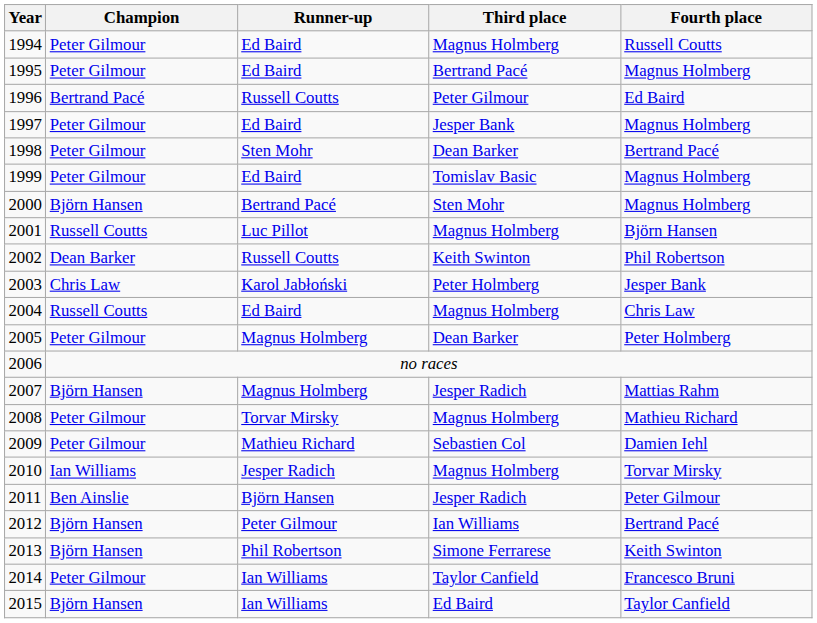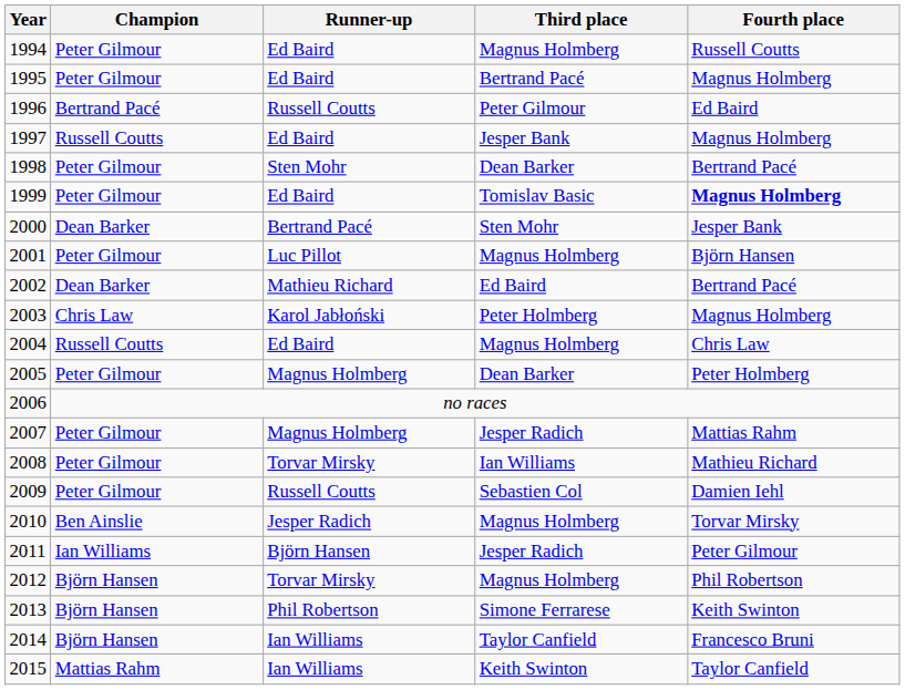1997 | Champion: Peter Gilmour -> Russell Coutts
1999 | Fourth place: normal -> bold
2000 | Champion: Björn Hansen -> Dean Barker
2000 | Fourth place: Magnus Holmberg -> Jesper Bank
2001 | Champion: Russell Coutts -> Peter Gilmour
2002 | Runner-up: Russell Coutts -> Mathieu Richard
2002 | Third place: Keith Swinton -> Ed Baird
2002 | Fourth place: Phil Robertson -> Bertrand Pacé
2003 | Fourth place: Jesper Bank -> Magnus Holmberg
2007 | Champion: Björn Hansen -> Peter Gilmour
2008 | Third place: Magnus Holmberg -> Ian Williams
2009 | Runner-up: Mathieu Richard -> Russell Coutts
2010 | Champion: Ian Williams -> Ben Ainslie
2011 | Champion: Ben Ainslie -> Ian Williams
2012 | Runner-up: Peter Gilmour -> Torvar Mirsky
2012 | Third place: Ian Williams -> Magnus Holmberg
2012 | Fourth place: Bertrand Pacé -> Phil Robertson
2014 | Champion: Peter Gilmour -> Björn Hansen
2015 | Champion: Björn Hansen -> Mattias Rahm
2015 | Third place: Ed Baird -> Keith Swinton
